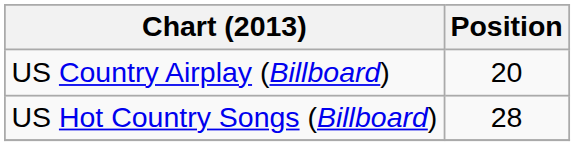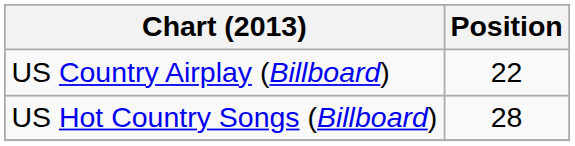US Country Airplay (Billboard) | Position: 20 -> 22
